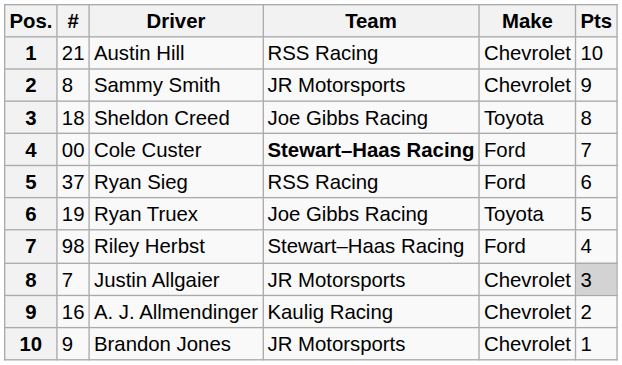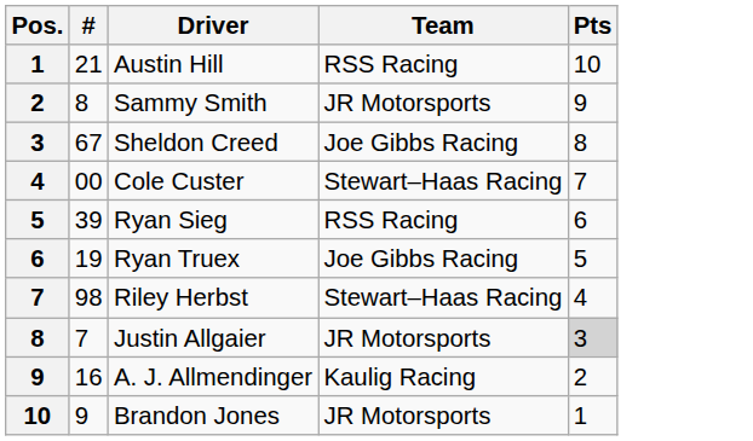- column: Make | Chevrolet | Chevrolet | Toyota | Ford | Ford | Toyota | Ford | Chevrolet | Chevrolet | Chevrolet
Sheldon Creed | #: 18 -> 67
Cole Custer | Team: bold -> normal
Ryan Sieg | #: 37 -> 39
